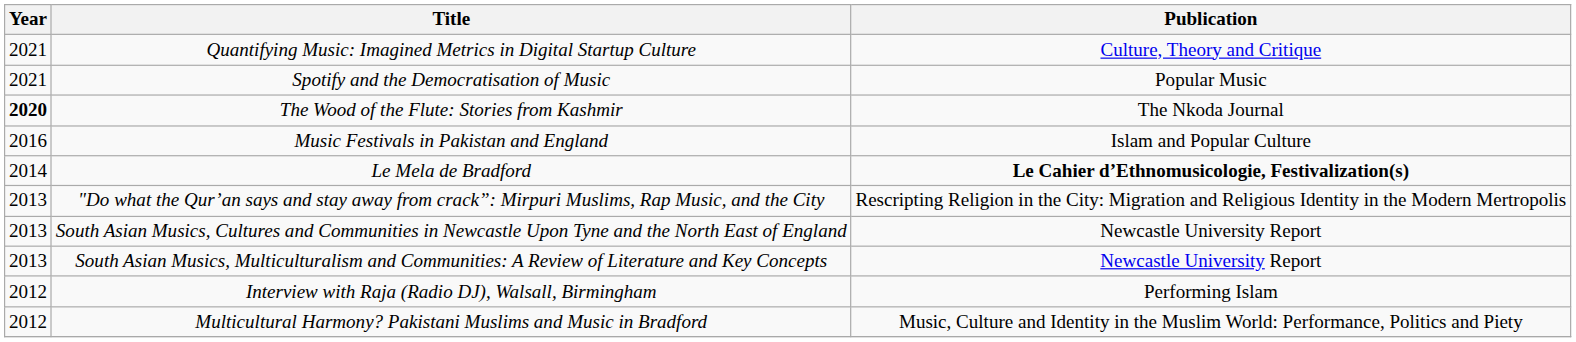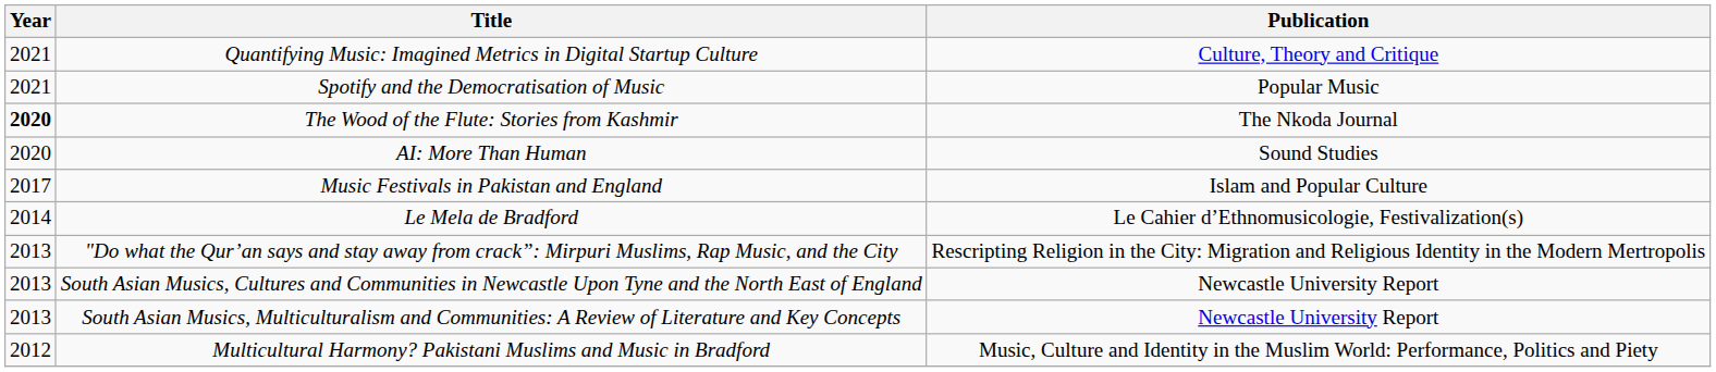+ row: 2020 | AI: More Than Human | Sound Studies
Music Festivals in Pakistan and England | Year: 2016 -> 2017
Le Mela de Bradford | Publication: bold -> normal
- row: 2012 | Interview with Raja (Radio DJ), Walsall, Birmingham | Performing Islam
